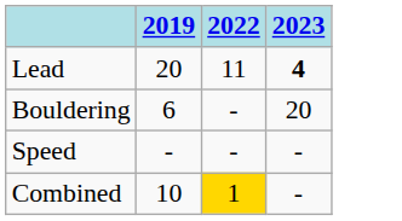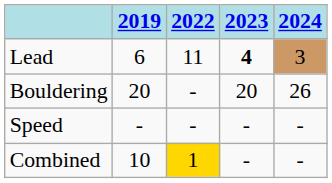+ column: 2024 | 3 | 26 | - | -
Lead | 2019: 20 -> 6
Bouldering | 2019: 6 -> 20
